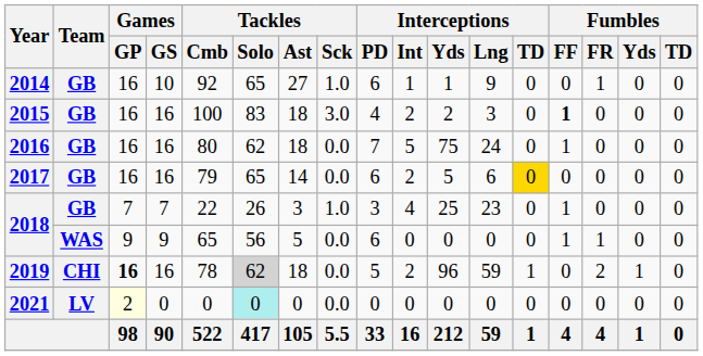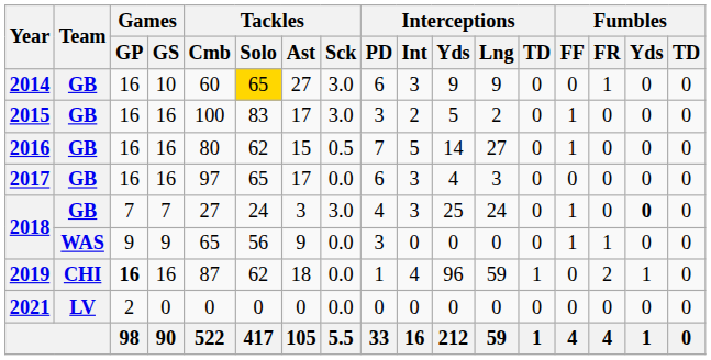2014 | Tackles / Cmb: 92 -> 60
2014 | Tackles / Solo: no background -> gold background
2014 | Tackles / Sck: 1.0 -> 3.0
2014 | Interceptions / Int: 1 -> 3
2014 | Interceptions / Yds: 1 -> 9
2015 | Tackles / Ast: 18 -> 17
2015 | Interceptions / PD: 4 -> 3
2015 | Interceptions / Yds: 2 -> 5
2015 | Interceptions / Lng: 3 -> 2
2015 | Fumbles / FF: bold -> normal
2016 | Tackles / Ast: 18 -> 15
2016 | Tackles / Sck: 0.0 -> 0.5
2016 | Interceptions / Yds: 75 -> 14
2016 | Interceptions / Lng: 24 -> 27
2017 | Tackles / Cmb: 79 -> 97
2017 | Tackles / Ast: 14 -> 17
2017 | Interceptions / Int: 2 -> 3
2017 | Interceptions / Yds: 5 -> 4
2017 | Interceptions / Lng: 6 -> 3
2017 | Interceptions / TD: gold background -> no background
2018 / 7 | Tackles / Cmb: 22 -> 27
2018 / 7 | Tackles / Solo: 26 -> 24
2018 / 7 | Tackles / Sck: 1.0 -> 3.0
2018 / 7 | Interceptions / PD: 3 -> 4
2018 / 7 | Interceptions / Int: 4 -> 3
2018 / 7 | Interceptions / Lng: 23 -> 24
2018 / 7 | Fumbles / Yds: normal -> bold
2018 / 9 | Tackles / Ast: 5 -> 9
2018 / 9 | Interceptions / PD: 6 -> 3
2019 | Tackles / Cmb: 78 -> 87
2019 | Tackles / Solo: lightgrey background -> no background
2019 | Interceptions / PD: 5 -> 1
2019 | Interceptions / Int: 2 -> 4
2021 | Games / GP: lightyellow background -> no background
2021 | Tackles / Solo: paleturquoise background -> no background
